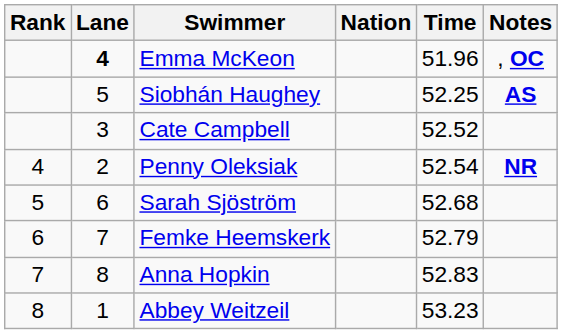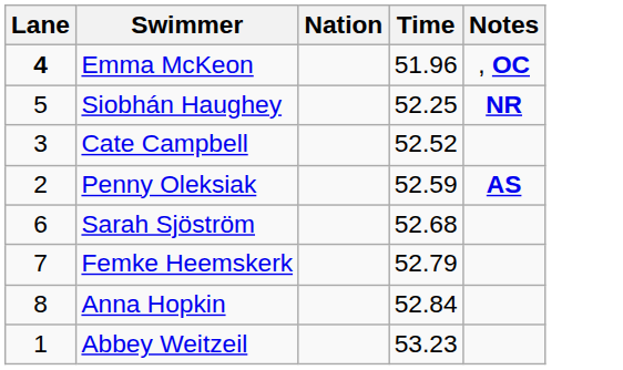- column: Rank | 4 | 5 | 6 | 7 | 8
Siobhán Haughey | Notes: AS -> NR
Penny Oleksiak | Time: 52.54 -> 52.59
Penny Oleksiak | Notes: NR -> AS
Anna Hopkin | Time: 52.83 -> 52.84
